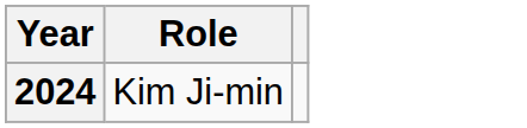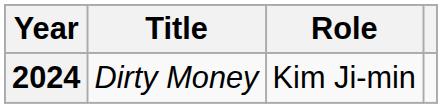+ column: Title | Dirty Money
